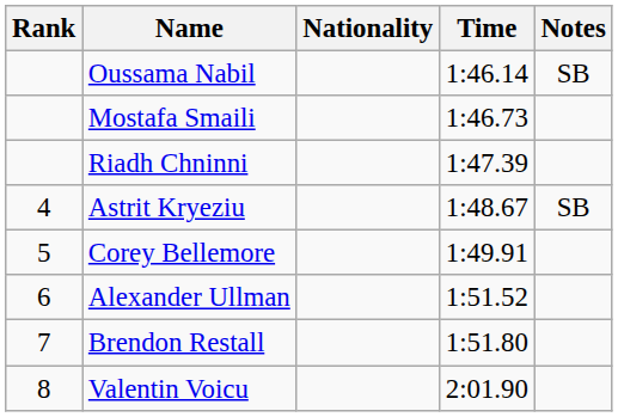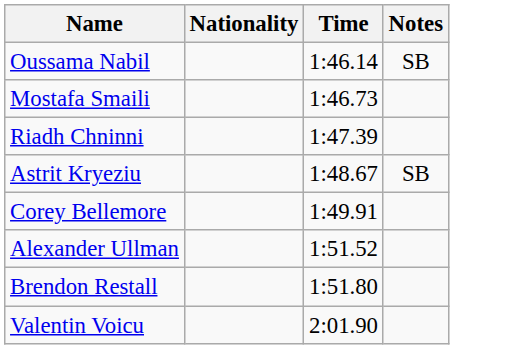- column: Rank | 4 | 5 | 6 | 7 | 8
